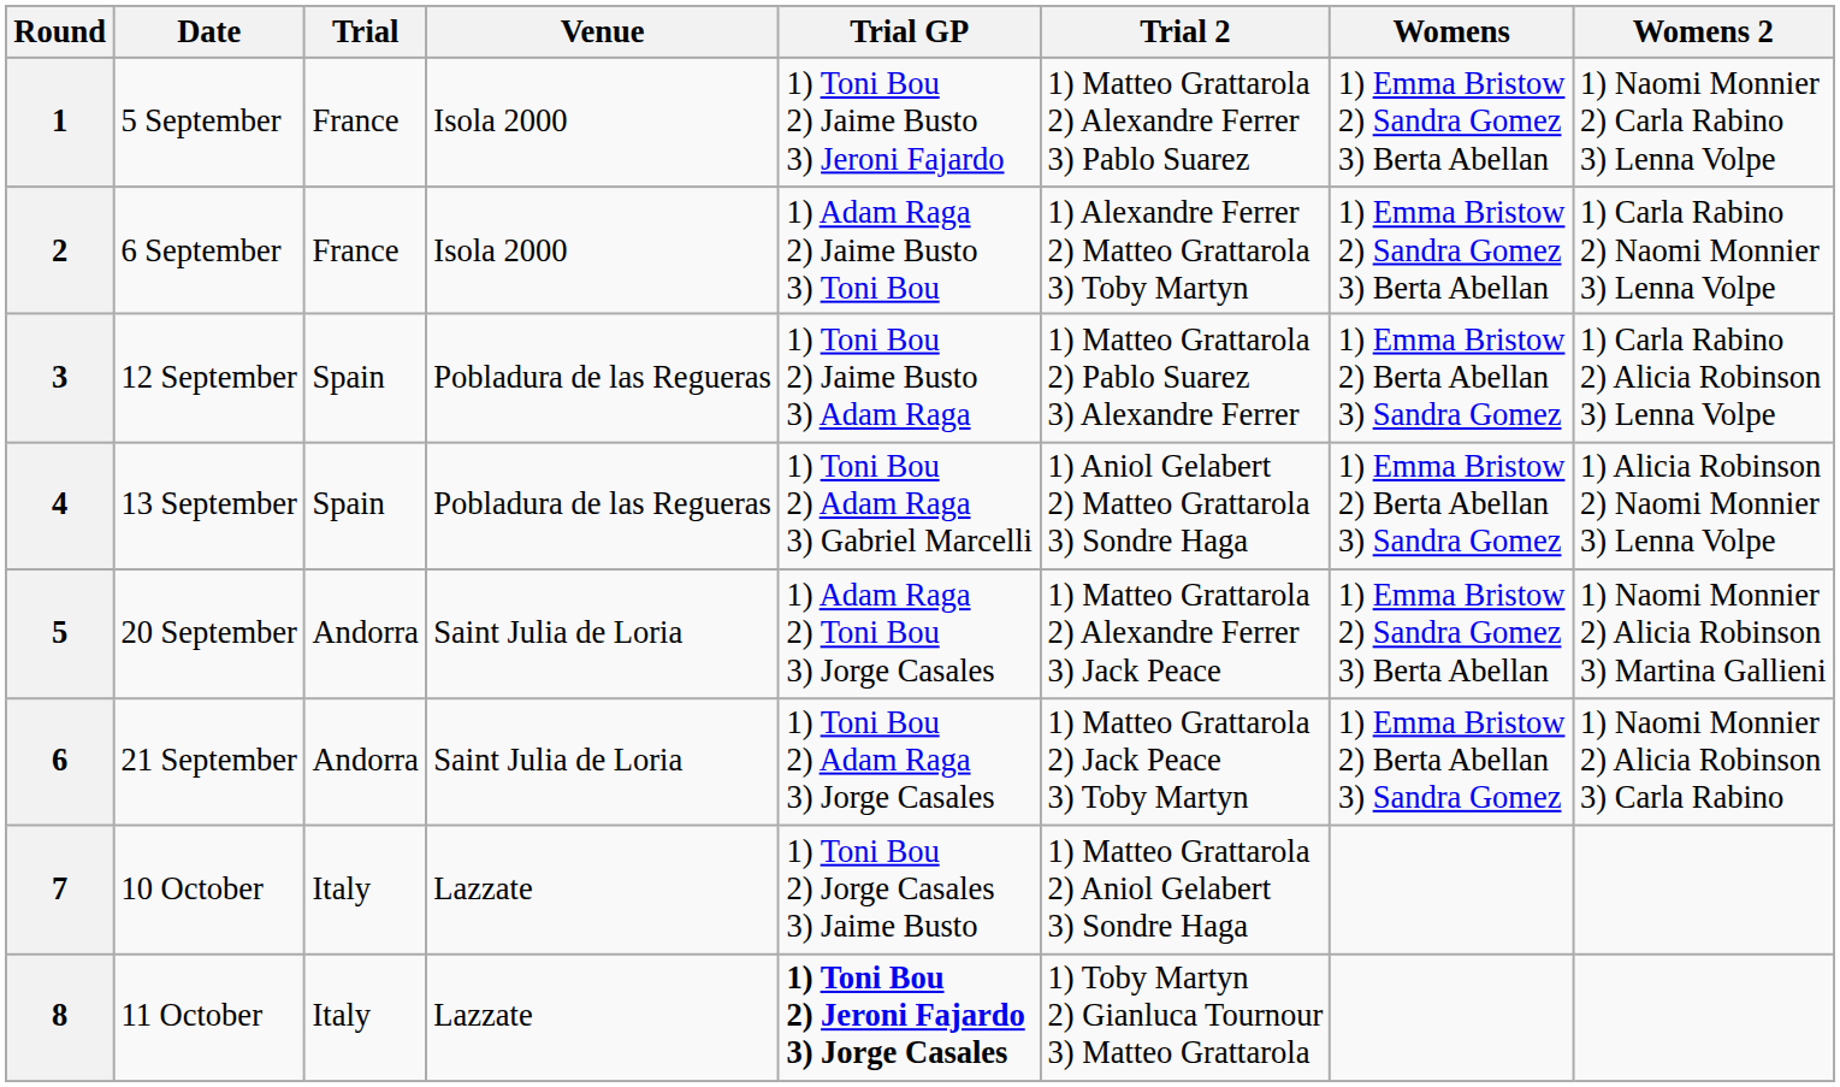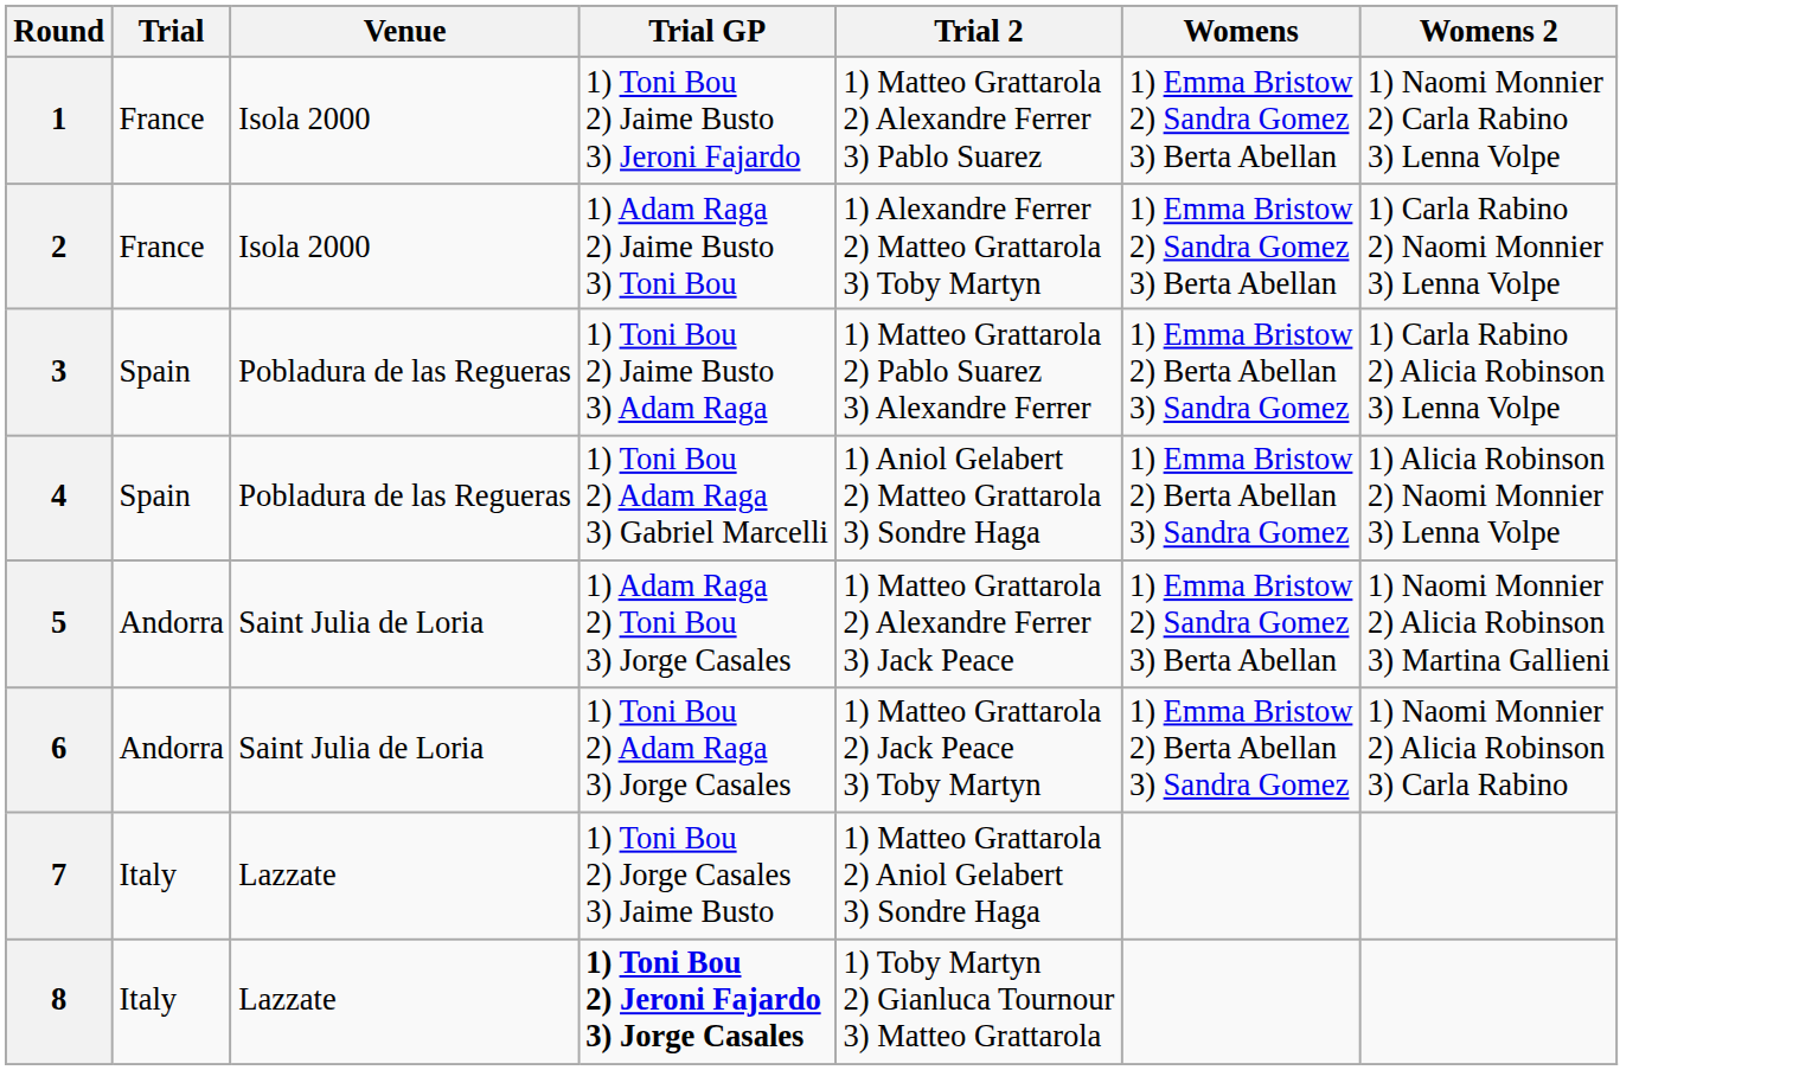- column: Date | 5 September | 6 September | 12 September | 13 September | 20 September | 21 September | 10 October | 11 October
